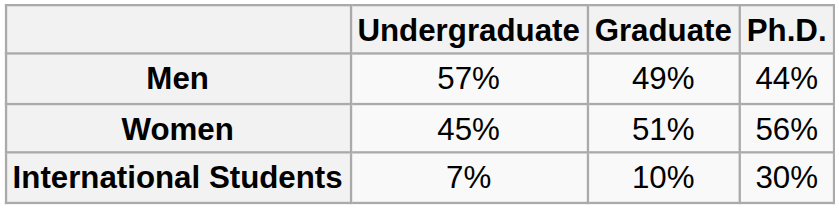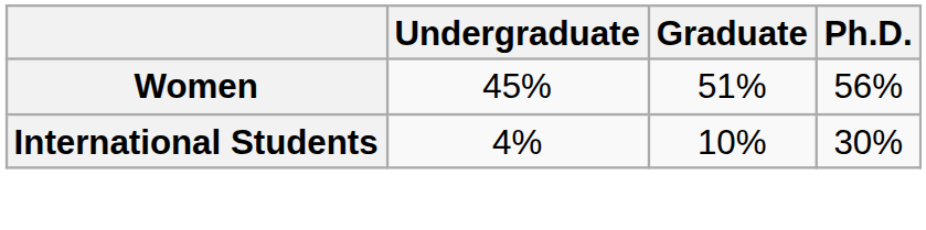- row: Men | 57% | 49% | 44%
International Students | Undergraduate: 7% -> 4%
